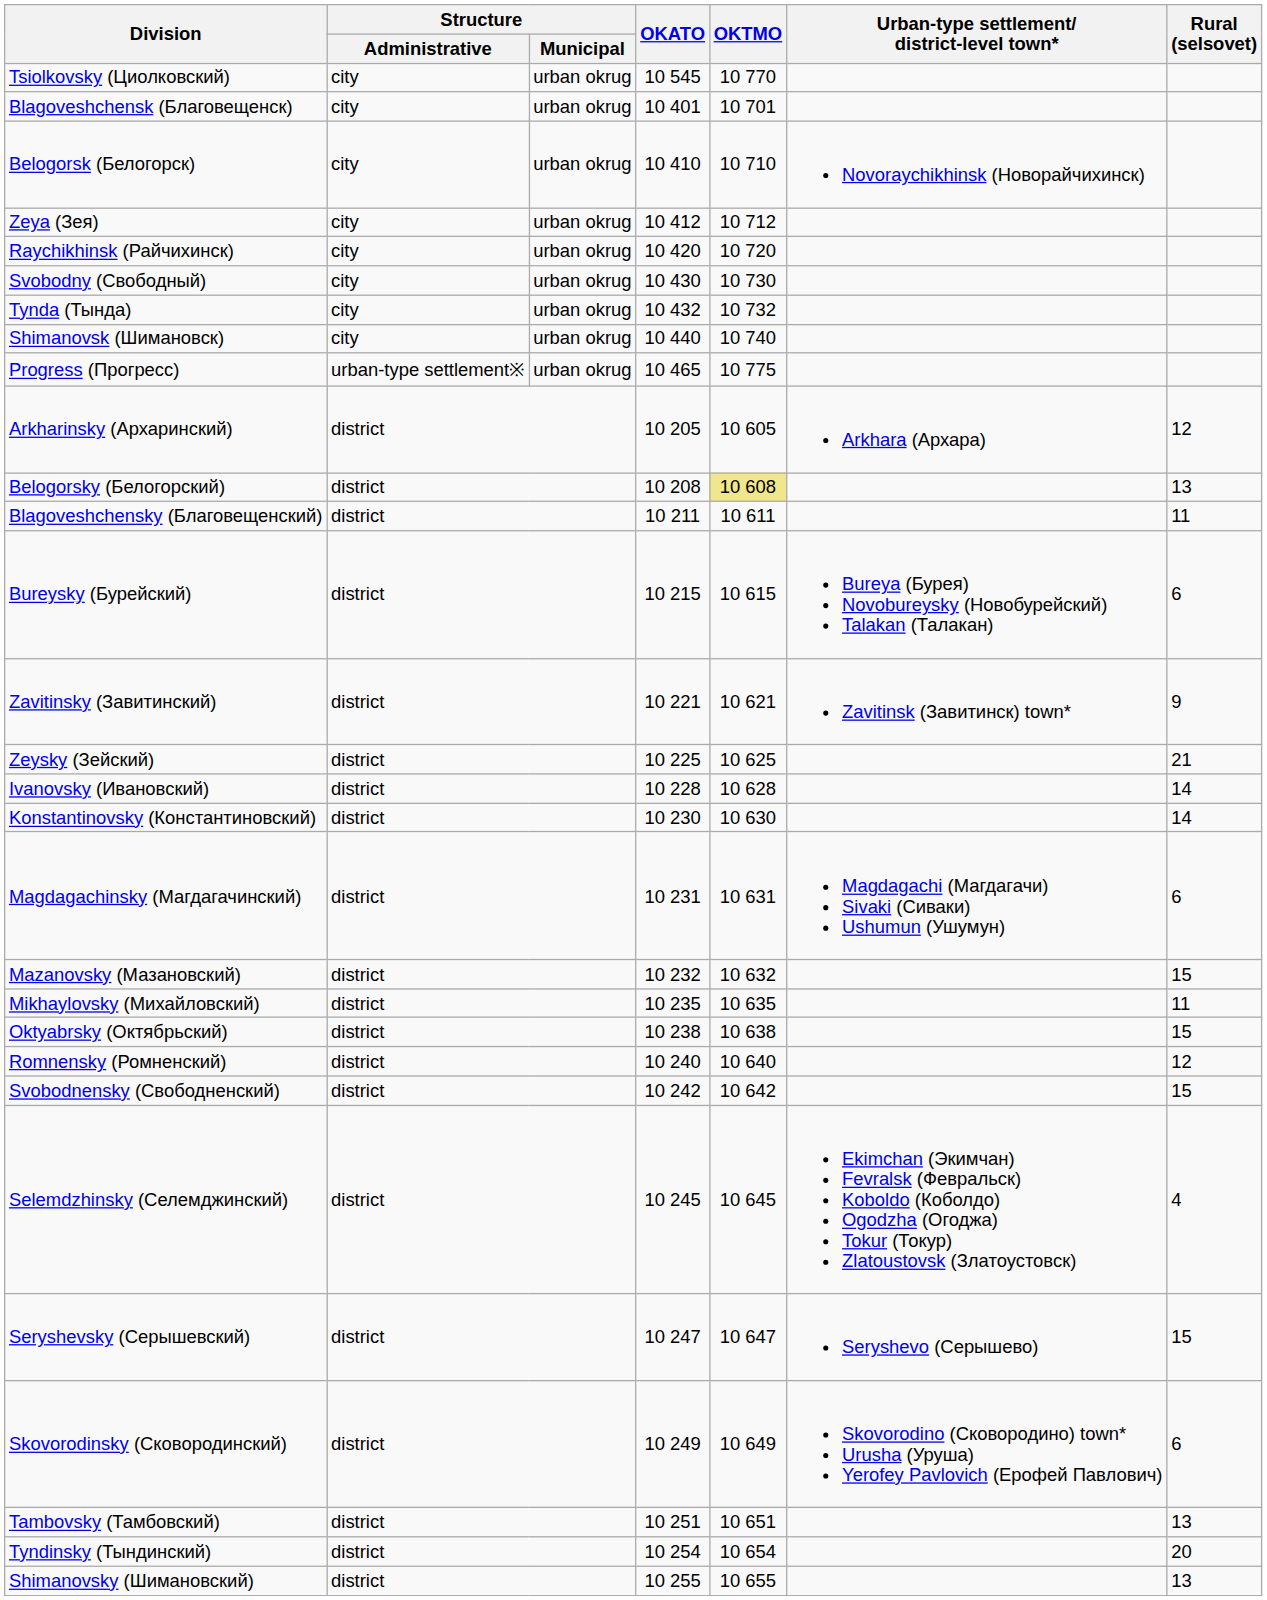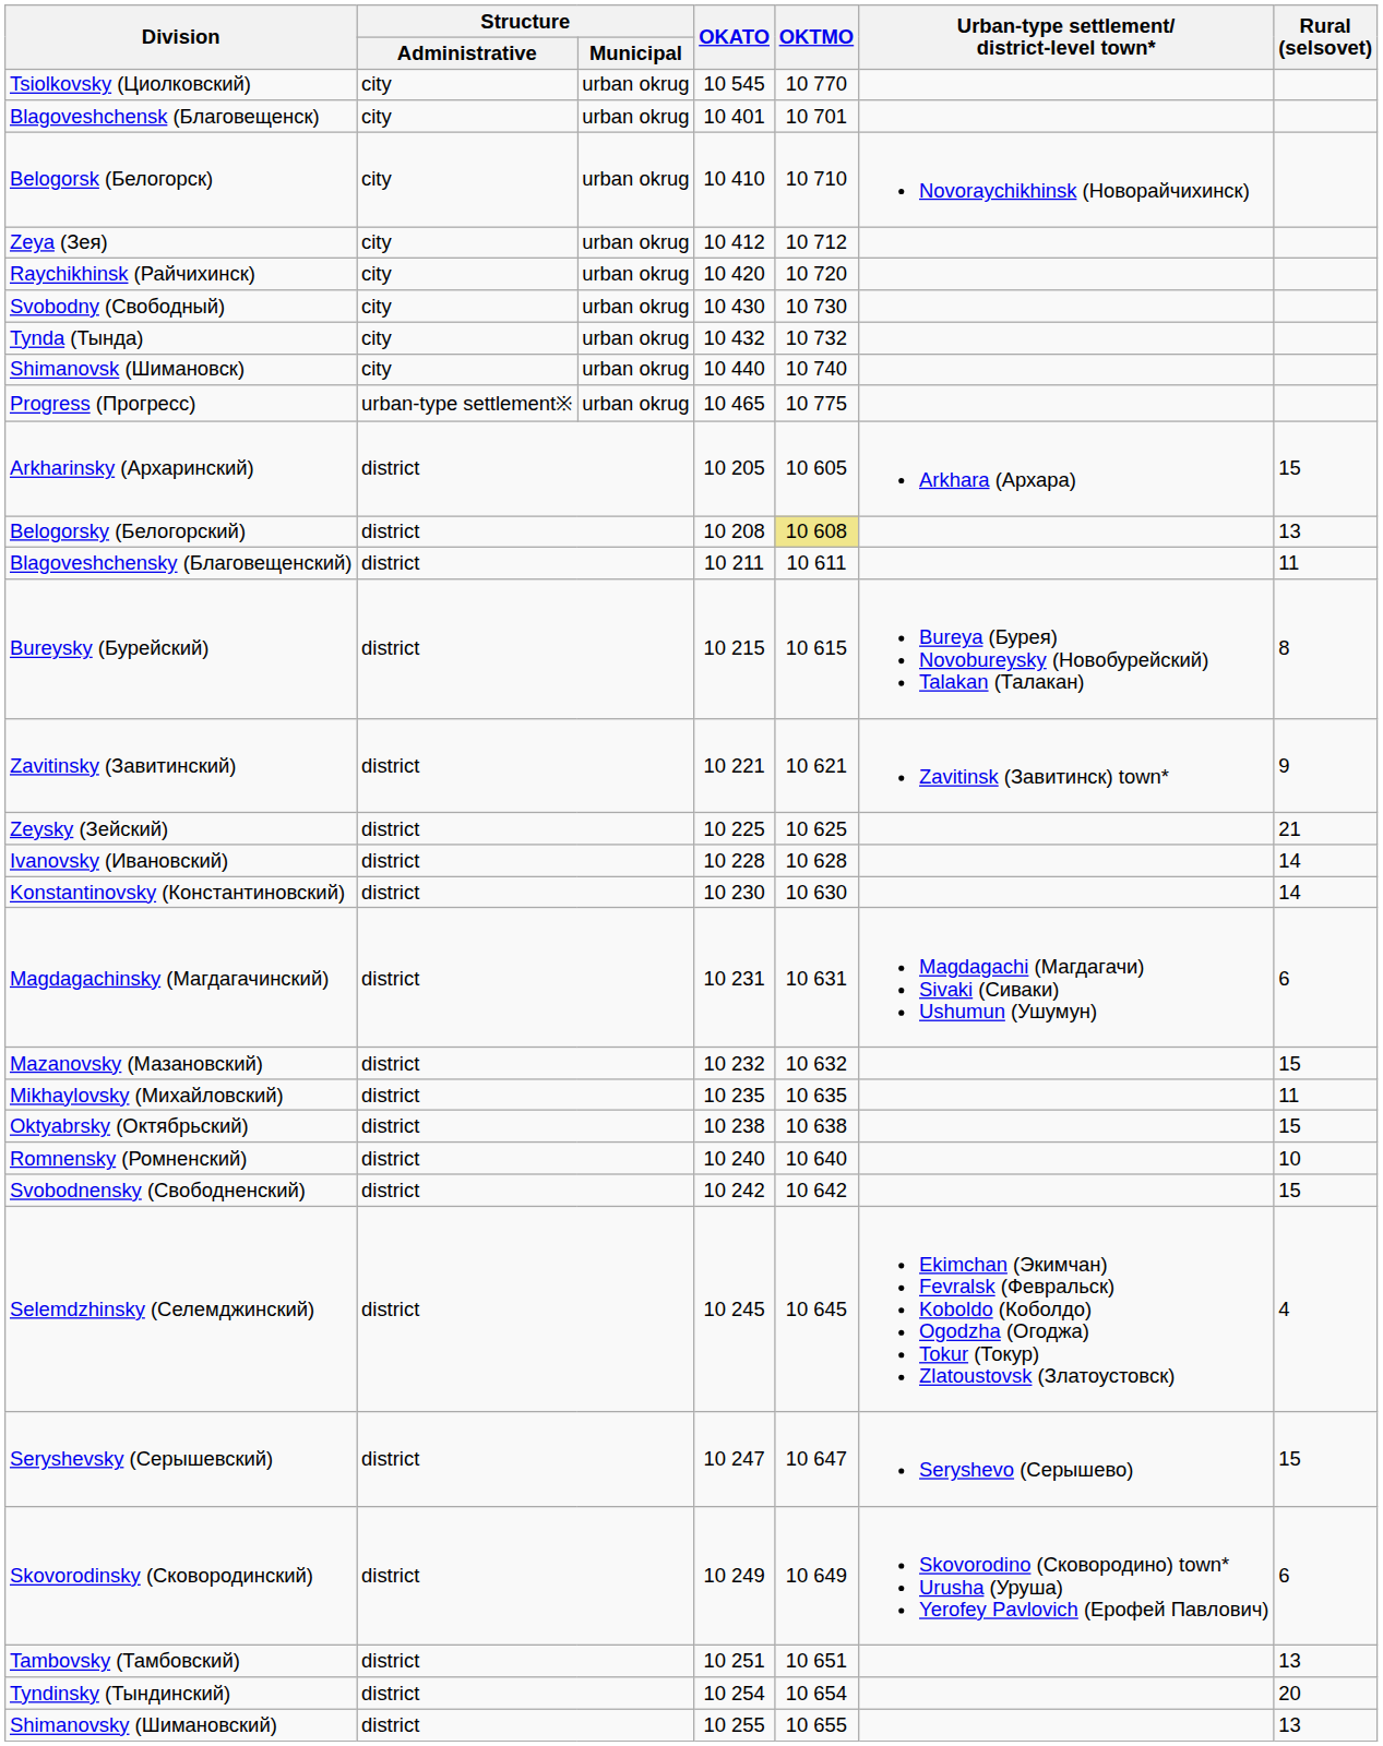Arkharinsky (Архаринский) | Rural (selsovet): 12 -> 15
Bureysky (Бурейский) | Rural (selsovet): 6 -> 8
Romnensky (Ромненский) | Rural (selsovet): 12 -> 10
